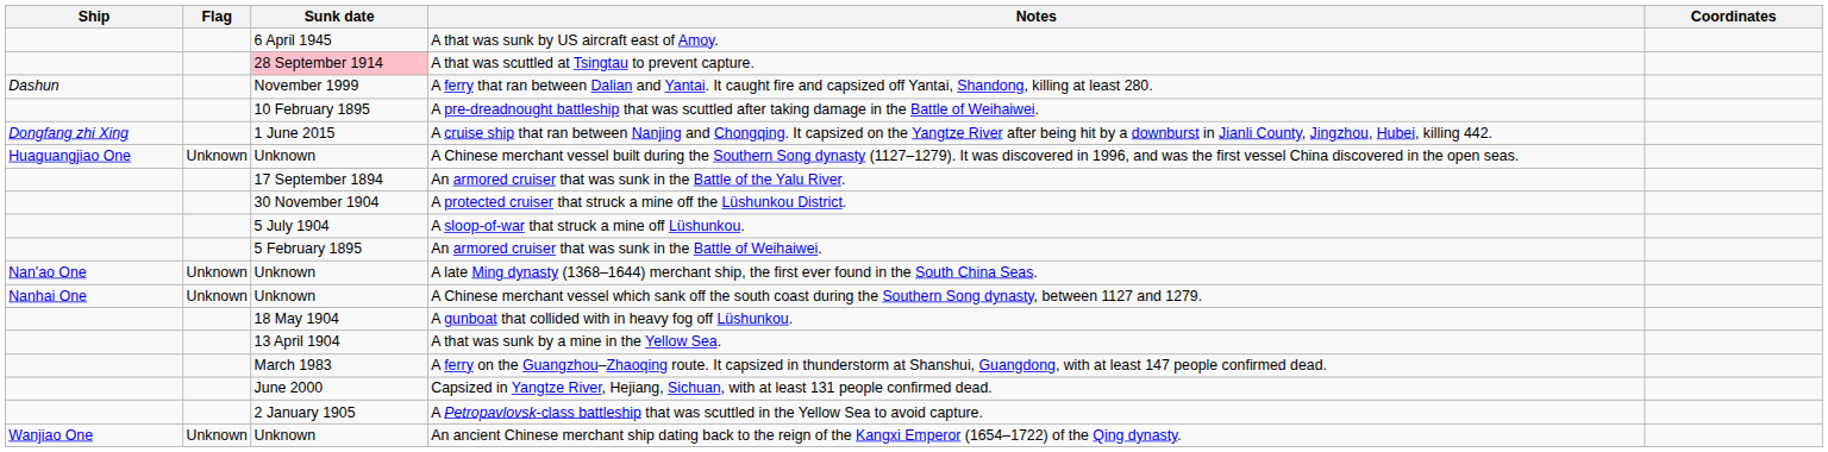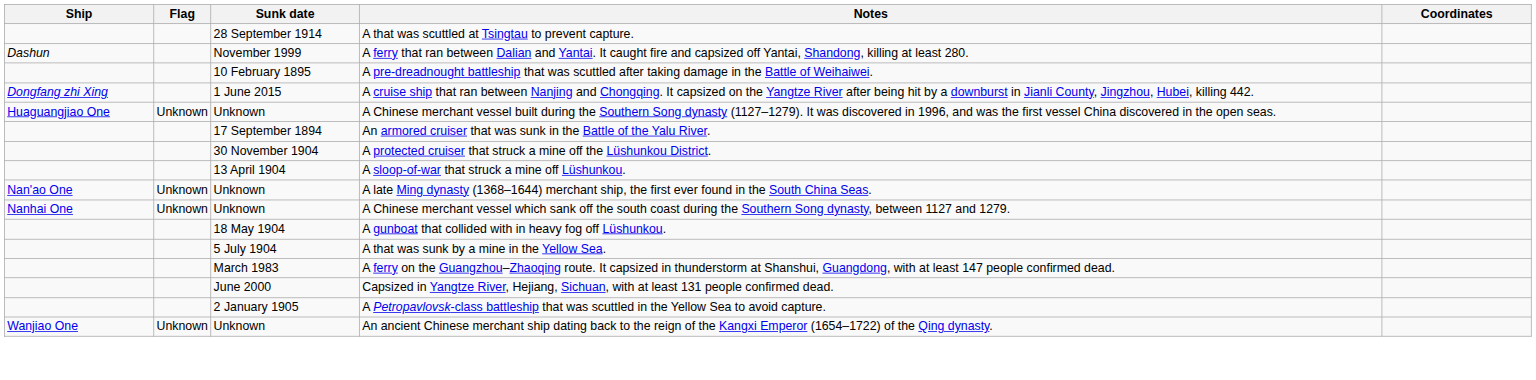- row: 6 April 1945 | A that was sunk by US aircraft east of Amoy.
A that was scuttled at Tsingtau to prevent capture. | Sunk date: pink background -> no background
A sloop-of-war that struck a mine off Lüshunkou. | Sunk date: 5 July 1904 -> 13 April 1904
- row: 5 February 1895 | An armored cruiser that was sunk in the Battle of Weihaiwei.
A that was sunk by a mine in the Yellow Sea. | Sunk date: 13 April 1904 -> 5 July 1904
